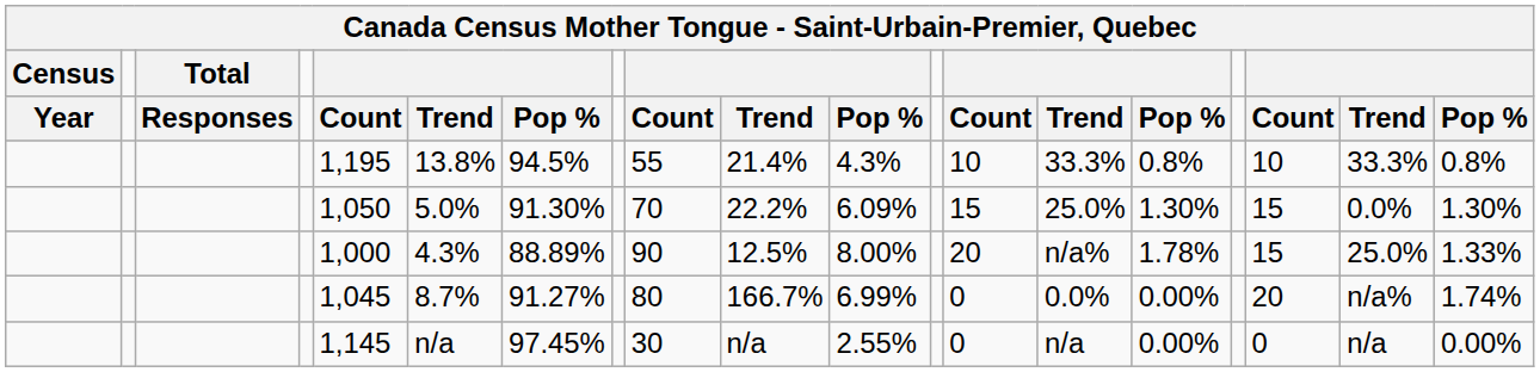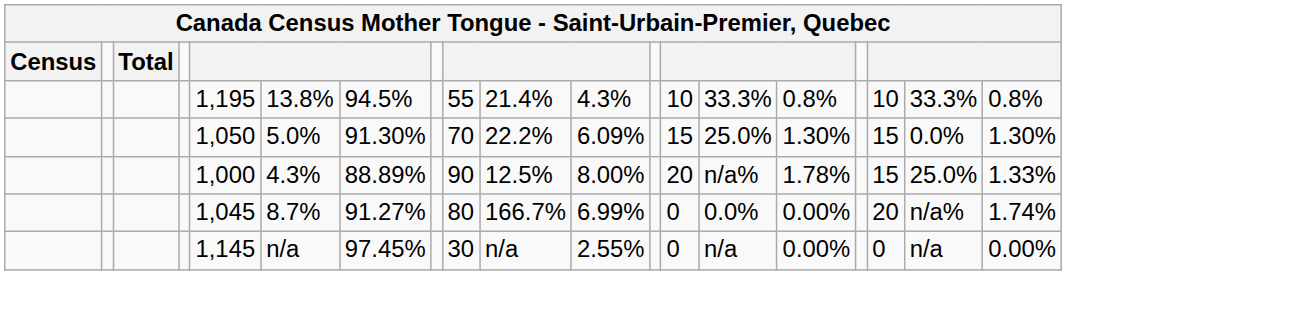- row: Year | Responses | Count | Trend | Pop % | Count | Trend | Pop % | Count | Trend | Pop % | Count | Trend | Pop %
